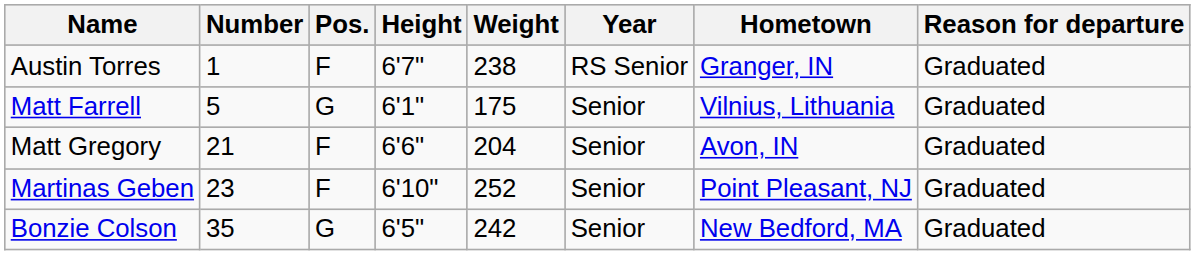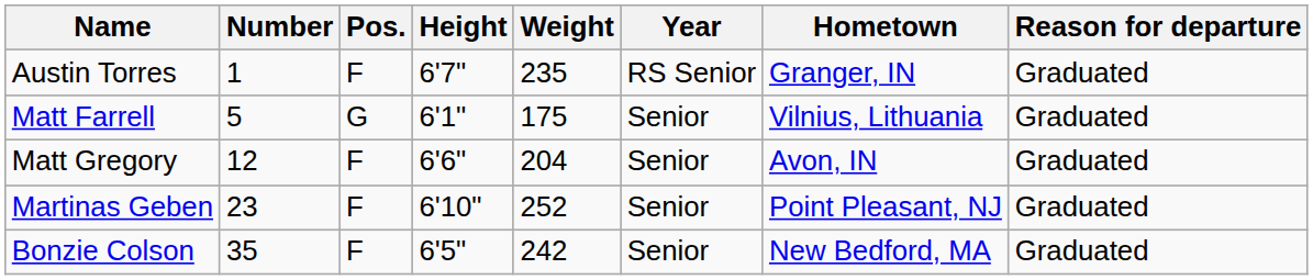Austin Torres | Weight: 238 -> 235
Matt Gregory | Number: 21 -> 12
Bonzie Colson | Pos.: G -> F
